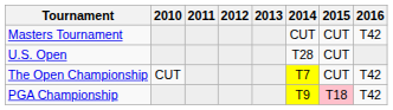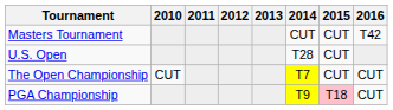The Open Championship | 2016: T42 -> CUT
PGA Championship | 2016: T42 -> CUT
